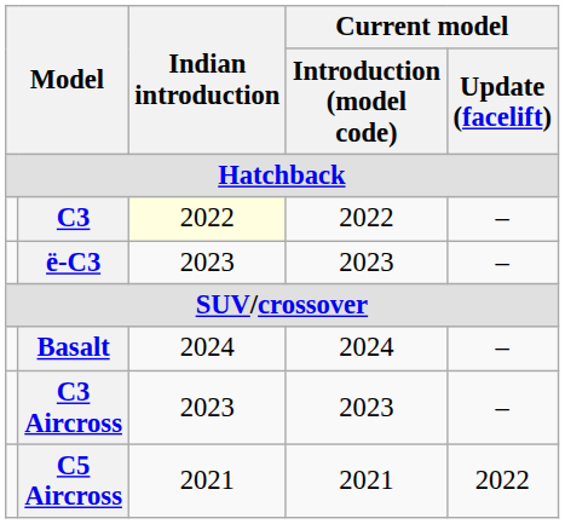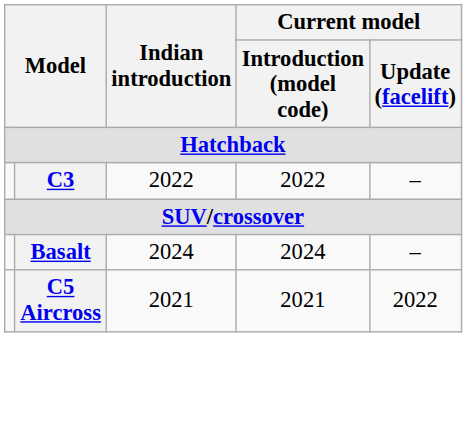C3 | Indian introduction: lightyellow background -> no background
- row: ë-C3 | 2023 | 2023 | –
- row: C3 Aircross | 2023 | 2023 | –
